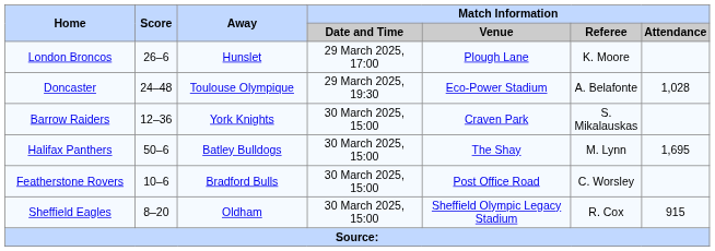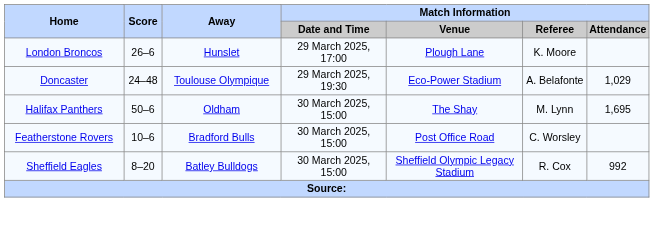Doncaster | Match Information / Attendance: 1,028 -> 1,029
- row: Barrow Raiders | 12–36 | York Knights | 30 March 2025, 15:00 | Craven Park | S. Mikalauskas
Halifax Panthers | Away: Batley Bulldogs -> Oldham
Sheffield Eagles | Away: Oldham -> Batley Bulldogs
Sheffield Eagles | Match Information / Attendance: 915 -> 992
